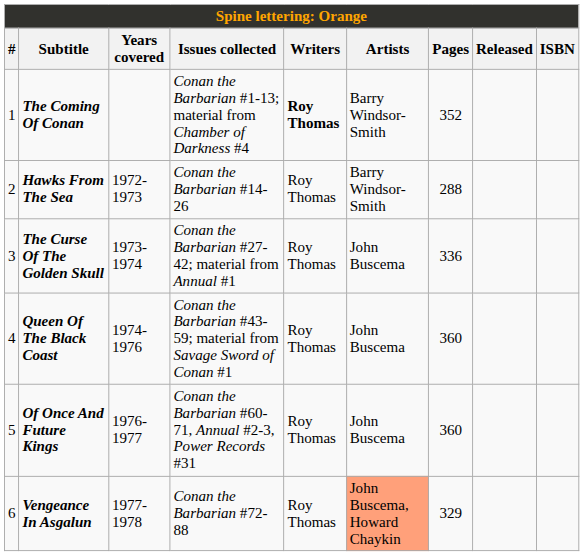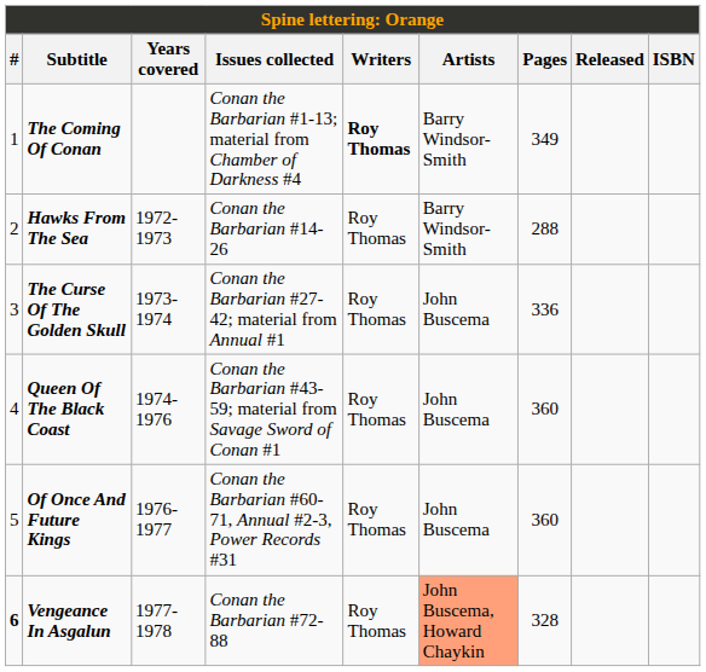The Coming Of Conan | Pages: 352 -> 349
Vengeance In Asgalun | #: normal -> bold
Vengeance In Asgalun | Pages: 329 -> 328
